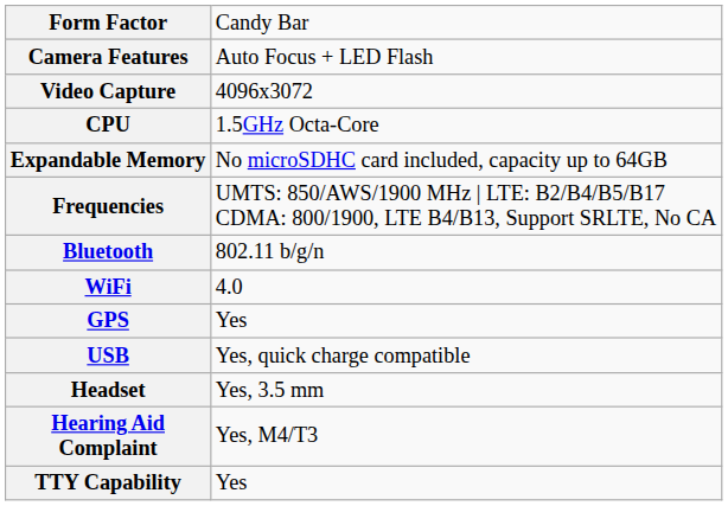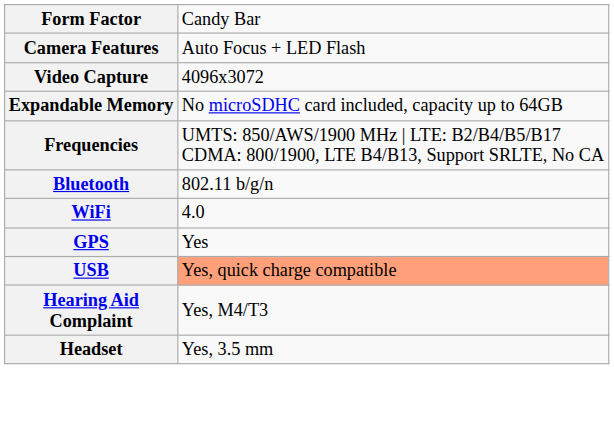- row: CPU | 1.5GHz Octa-Core
USB | column 2: no background -> lightsalmon background
rows swapped: Headset <-> Hearing Aid Complaint
- row: TTY Capability | Yes
